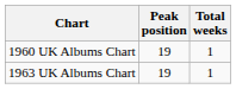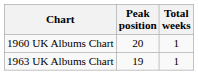1960 UK Albums Chart | Peak position: 19 -> 20
